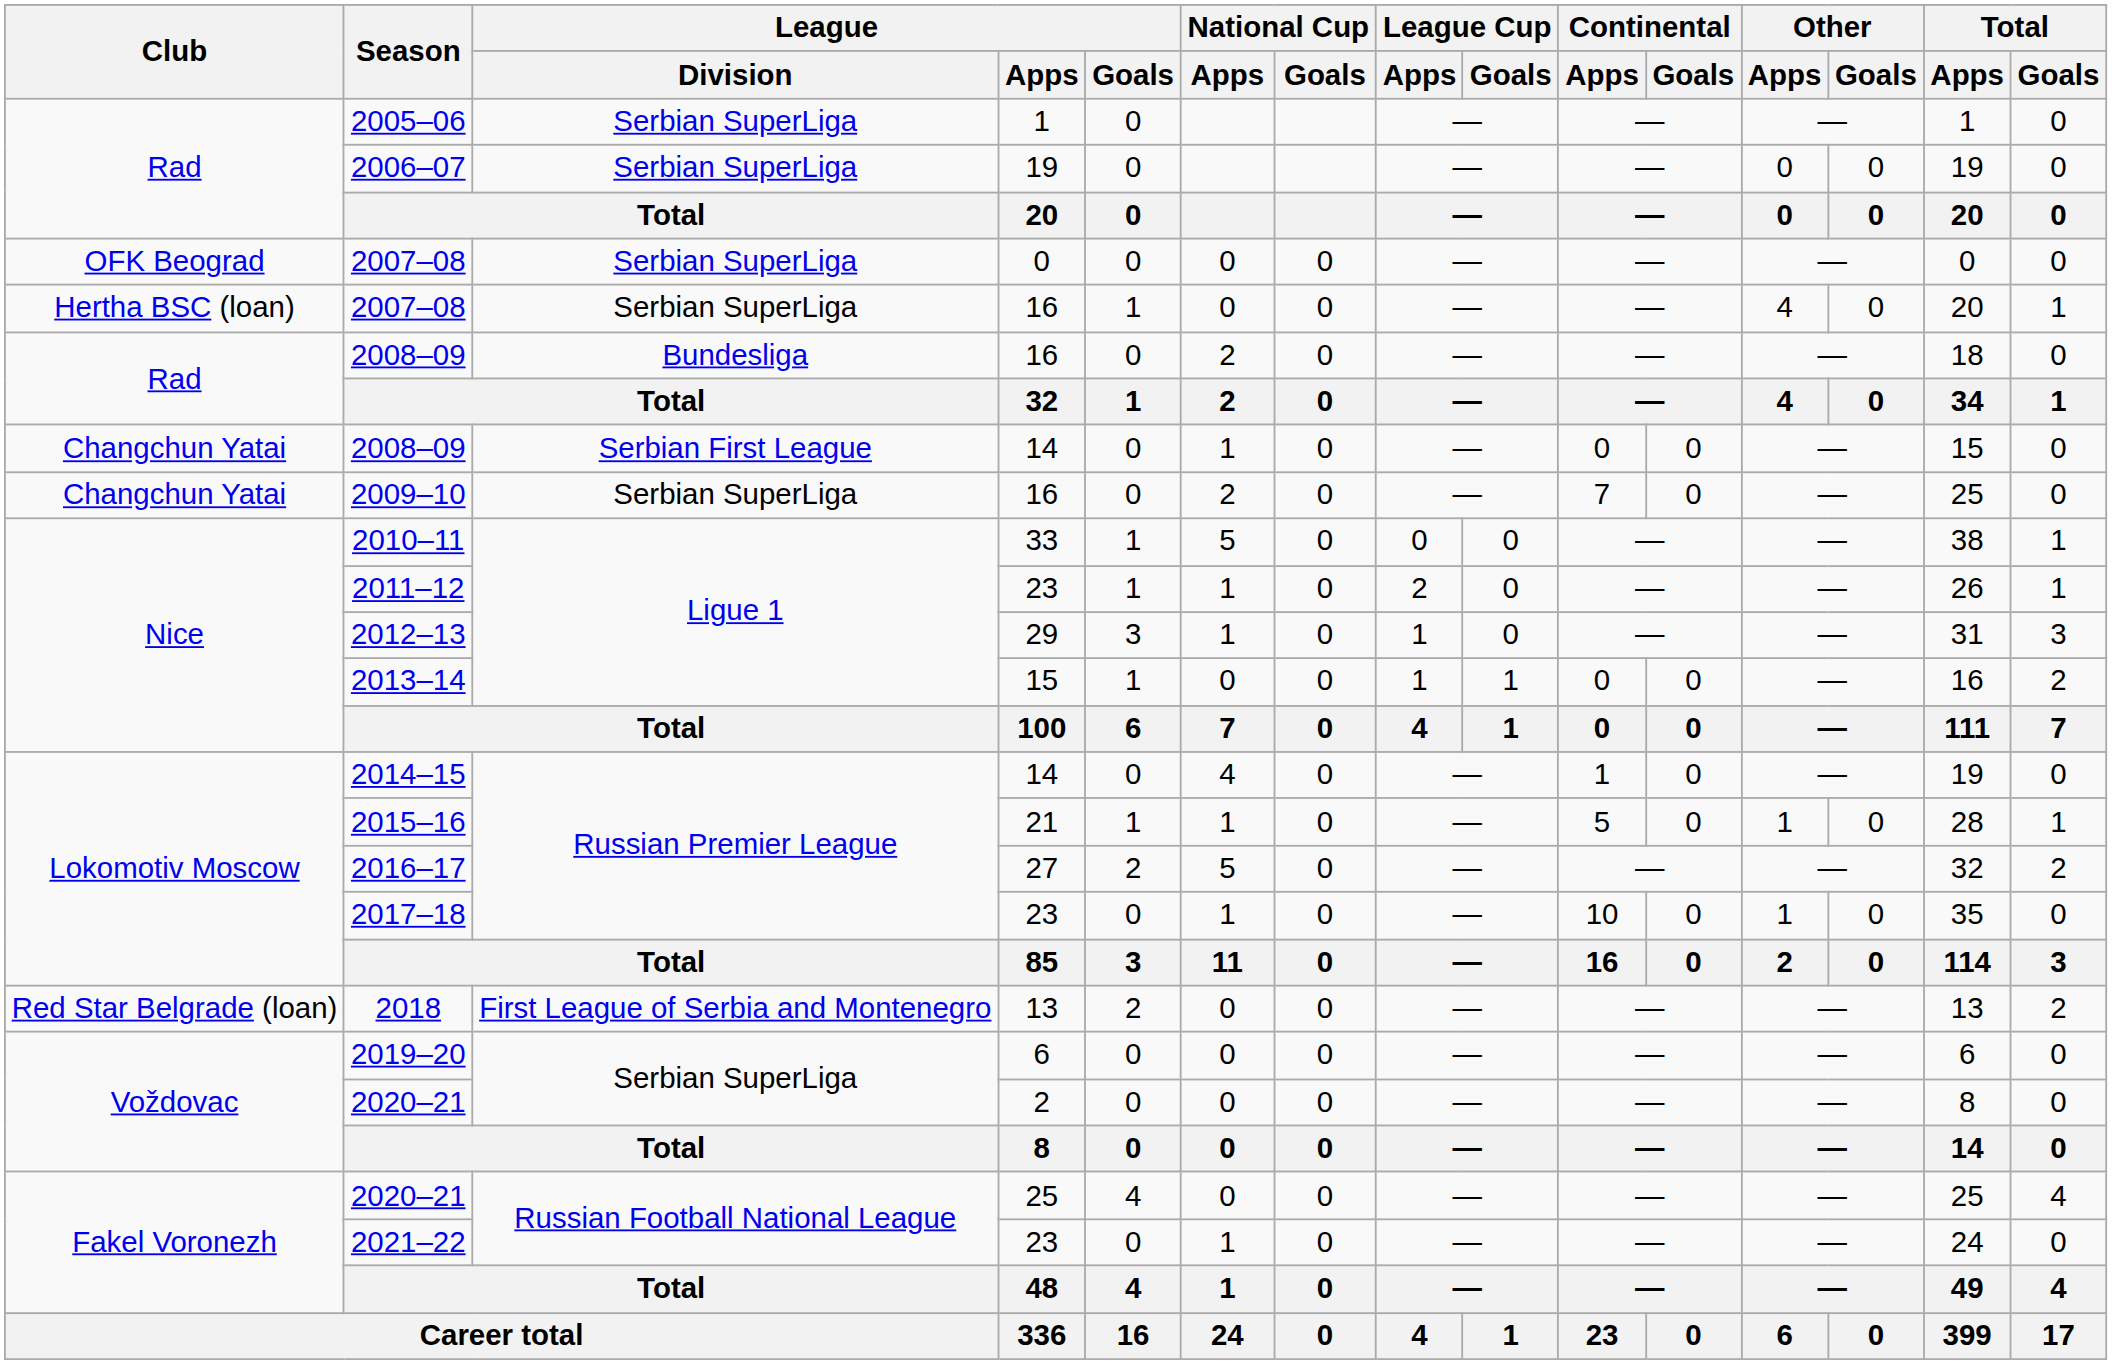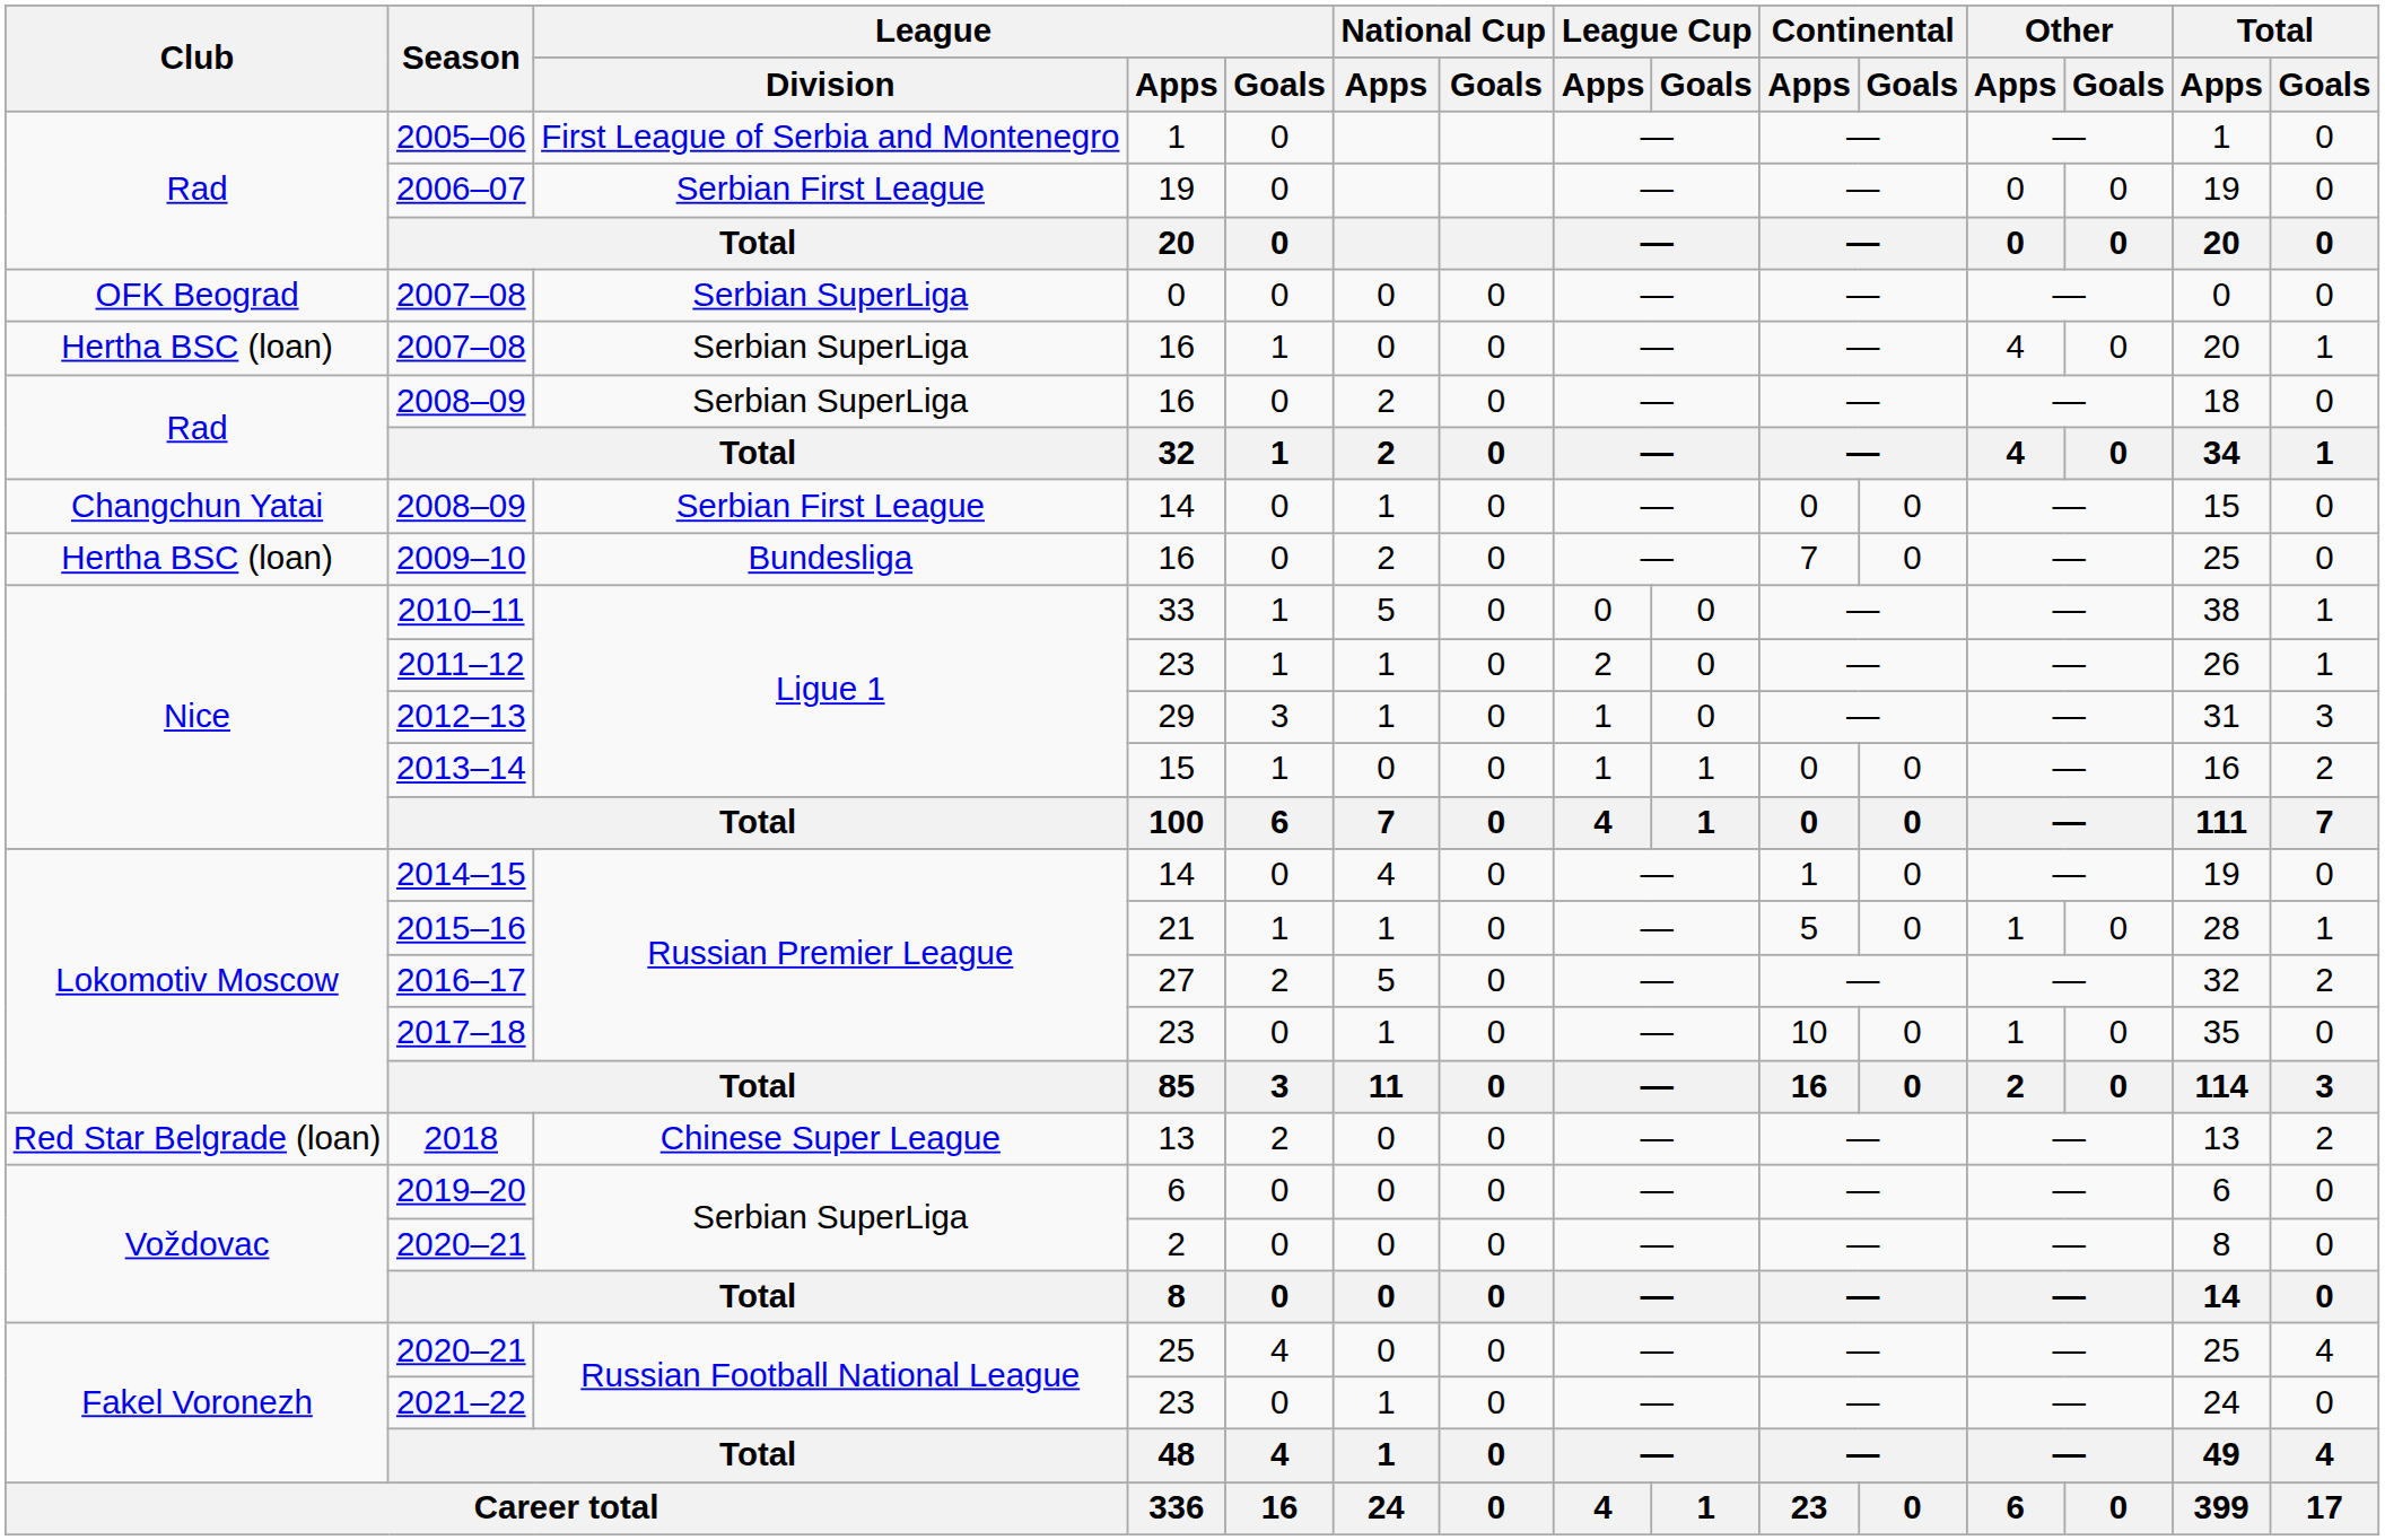2005–06 | League / Division: Serbian SuperLiga -> First League of Serbia and Montenegro
2006–07 | League / Division: Serbian SuperLiga -> Serbian First League
2008–09 / 16 | League / Division: Bundesliga -> Serbian SuperLiga
2009–10 | Club: Changchun Yatai -> Hertha BSC (loan)
2009–10 | League / Division: Serbian SuperLiga -> Bundesliga
2018 | League / Division: First League of Serbia and Montenegro -> Chinese Super League
